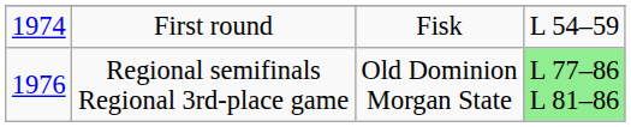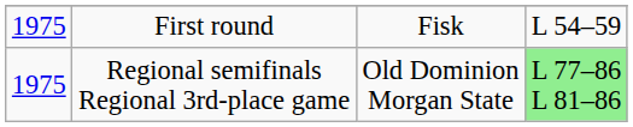First round | column 1: 1974 -> 1975
Regional semifinals Regional 3rd-place game | column 1: 1976 -> 1975
